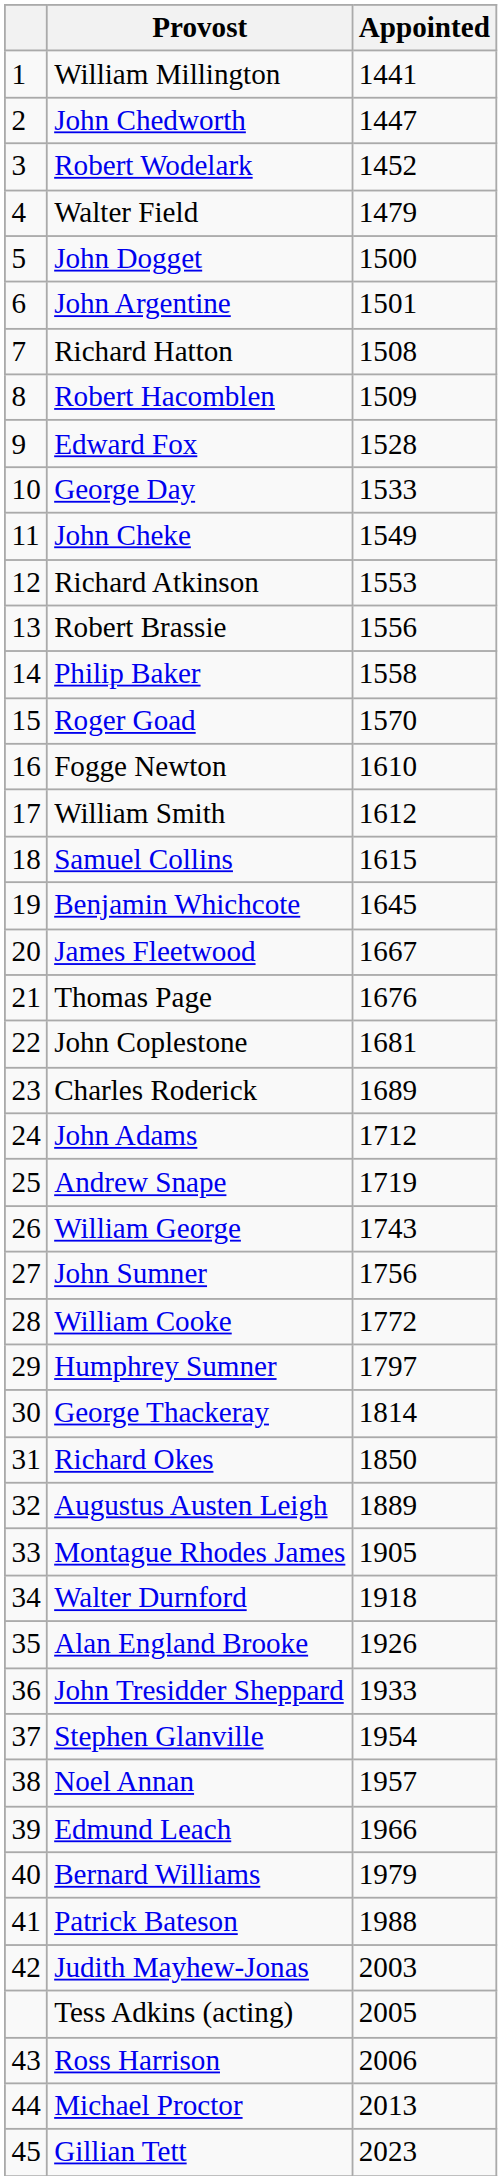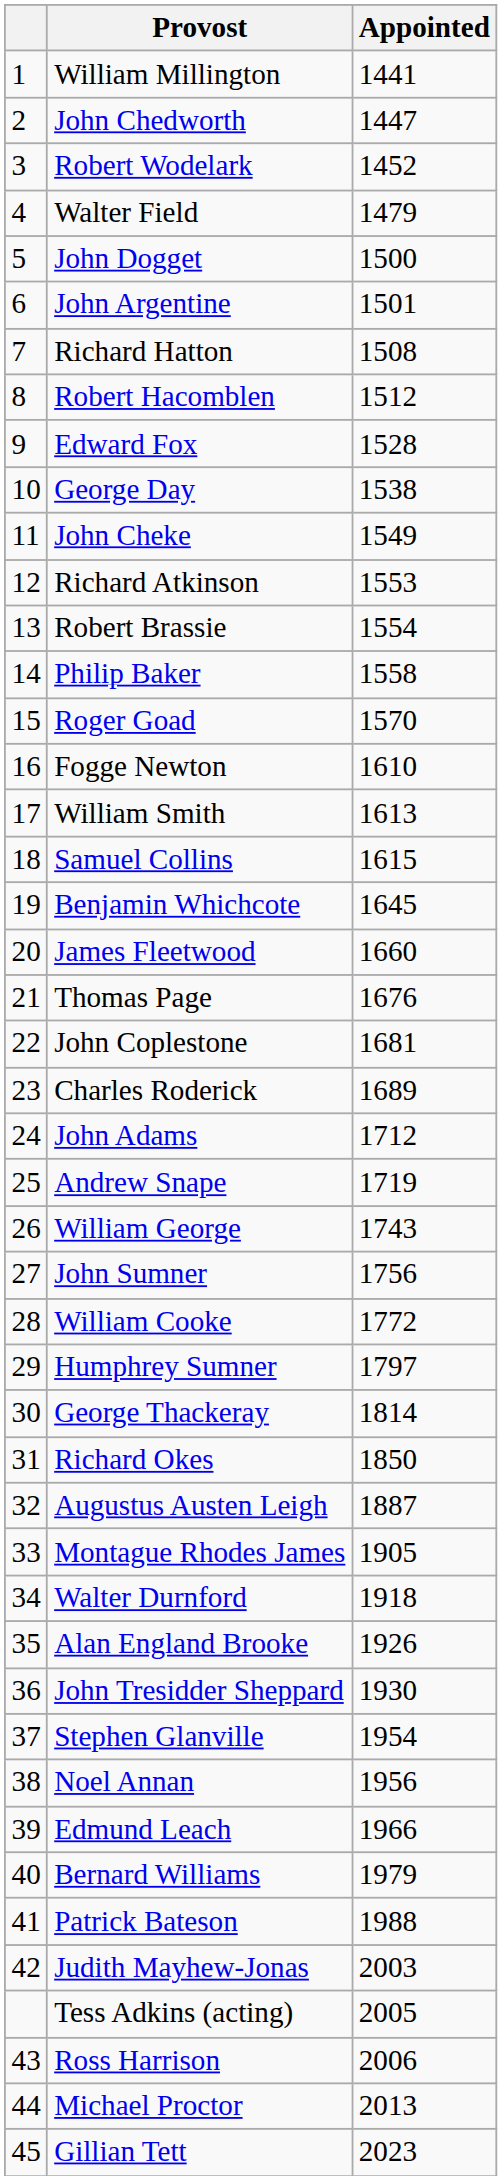Robert Hacomblen | Appointed: 1509 -> 1512
George Day | Appointed: 1533 -> 1538
Robert Brassie | Appointed: 1556 -> 1554
William Smith | Appointed: 1612 -> 1613
James Fleetwood | Appointed: 1667 -> 1660
Augustus Austen Leigh | Appointed: 1889 -> 1887
John Tresidder Sheppard | Appointed: 1933 -> 1930
Noel Annan | Appointed: 1957 -> 1956
